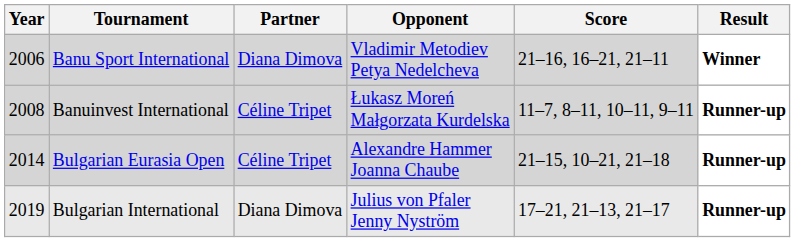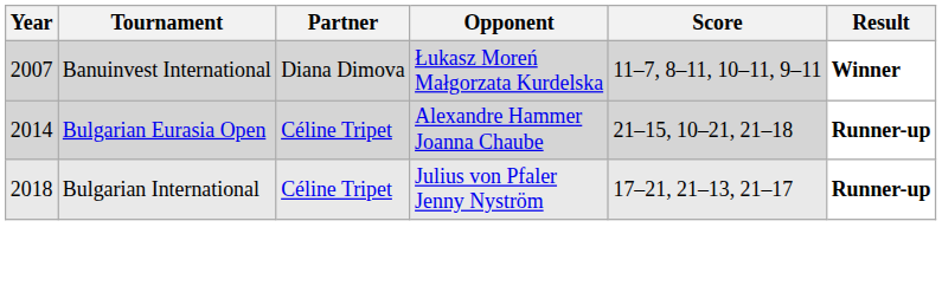- row: 2006 | Banu Sport International | Diana Dimova | Vladimir Metodiev Petya Nedelcheva | 21–16, 16–21, 21–11 | Winner
Banuinvest International | Year: 2008 -> 2007
Banuinvest International | Partner: Céline Tripet -> Diana Dimova
Banuinvest International | Result: Runner-up -> Winner
Bulgarian International | Year: 2019 -> 2018
Bulgarian International | Partner: Diana Dimova -> Céline Tripet
